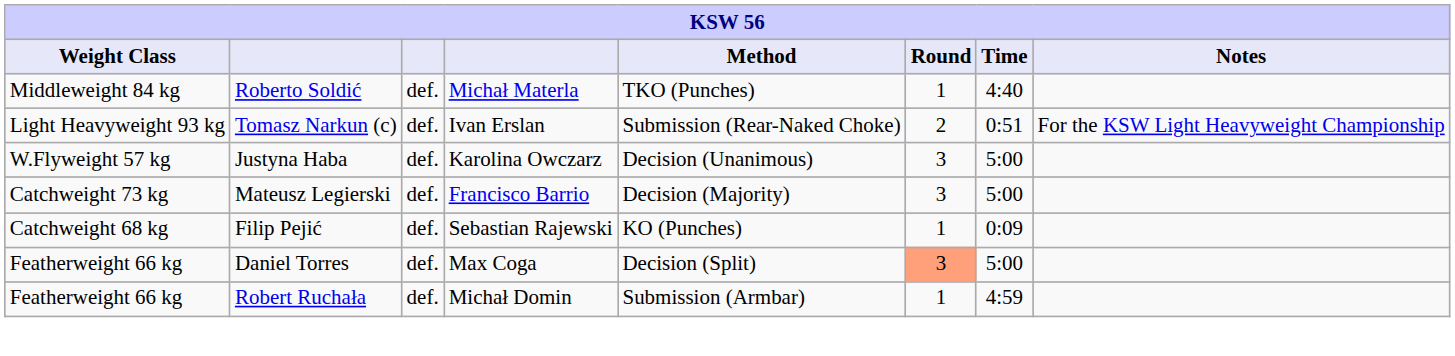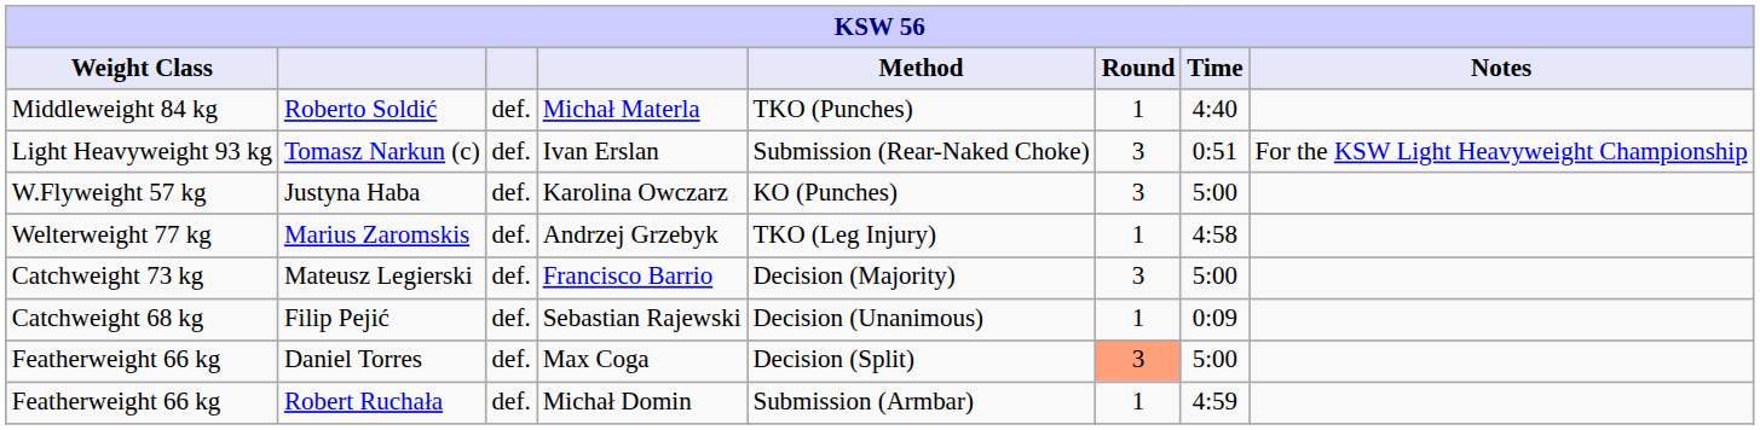Tomasz Narkun (c) | Round: 2 -> 3
Justyna Haba | Method: Decision (Unanimous) -> KO (Punches)
+ row: Welterweight 77 kg | Marius Zaromskis | def. | Andrzej Grzebyk | TKO (Leg Injury) | 1 | 4:58
Filip Pejić | Method: KO (Punches) -> Decision (Unanimous)
